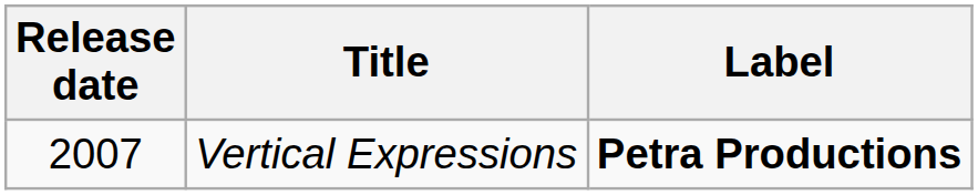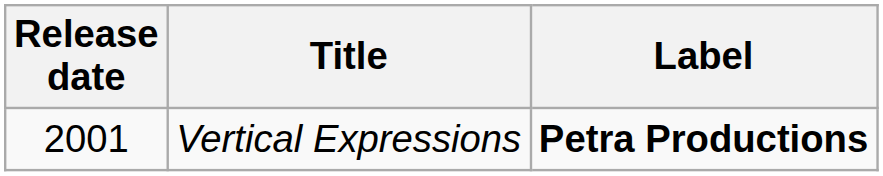Vertical Expressions | Release date: 2007 -> 2001
